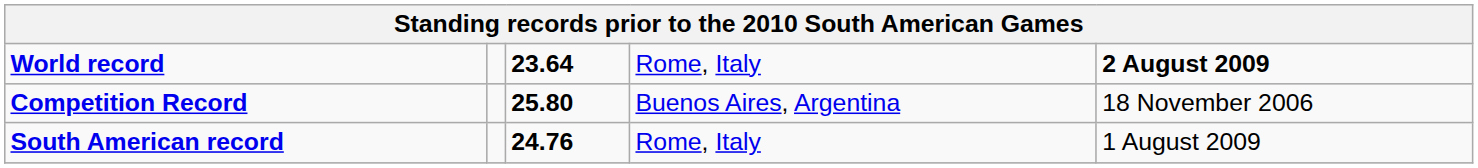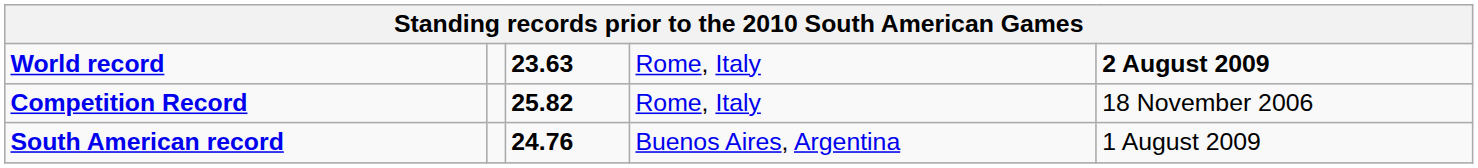World record | column 3: 23.64 -> 23.63
Competition Record | column 3: 25.80 -> 25.82
Competition Record | column 4: Buenos Aires, Argentina -> Rome, Italy
South American record | column 4: Rome, Italy -> Buenos Aires, Argentina
